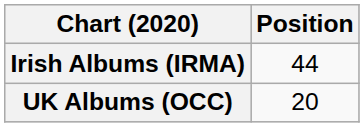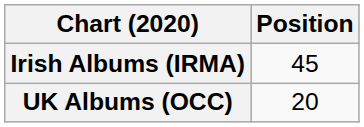Irish Albums (IRMA) | Position: 44 -> 45
